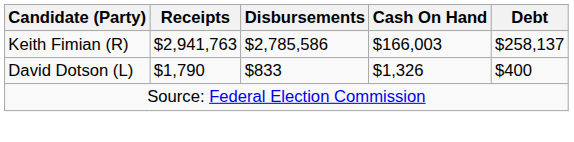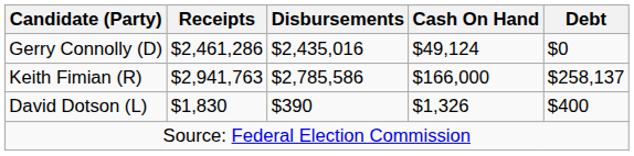+ row: Gerry Connolly (D) | $2,461,286 | $2,435,016 | $49,124 | $0
Keith Fimian (R) | Cash On Hand: $166,003 -> $166,000
David Dotson (L) | Receipts: $1,790 -> $1,830
David Dotson (L) | Disbursements: $833 -> $390
